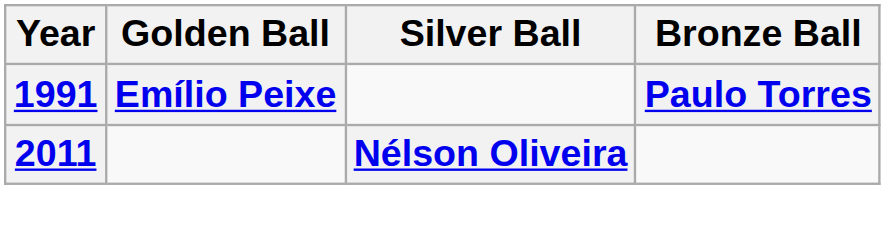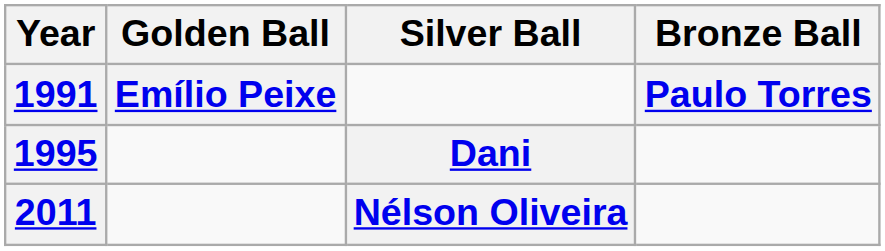+ row: 1995 | Dani
